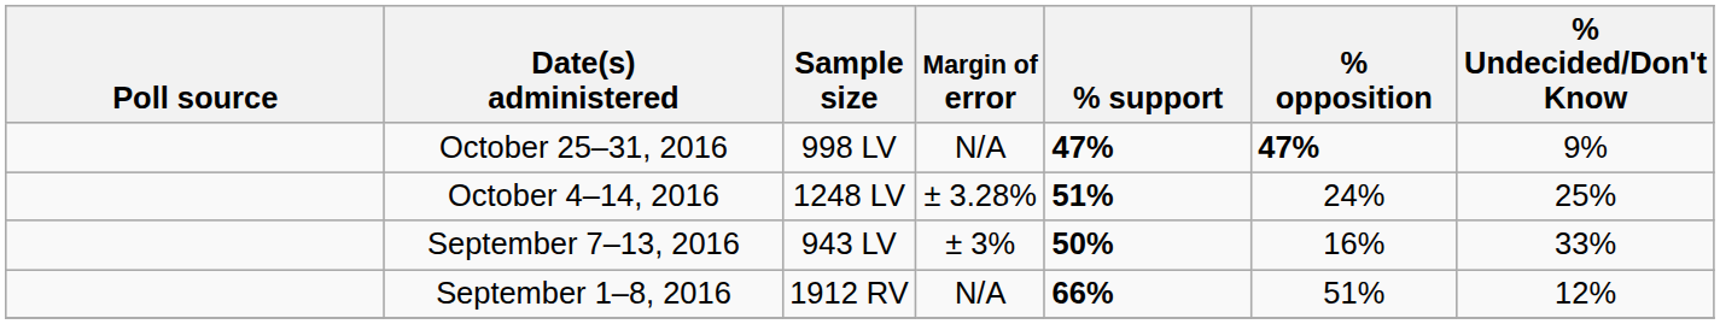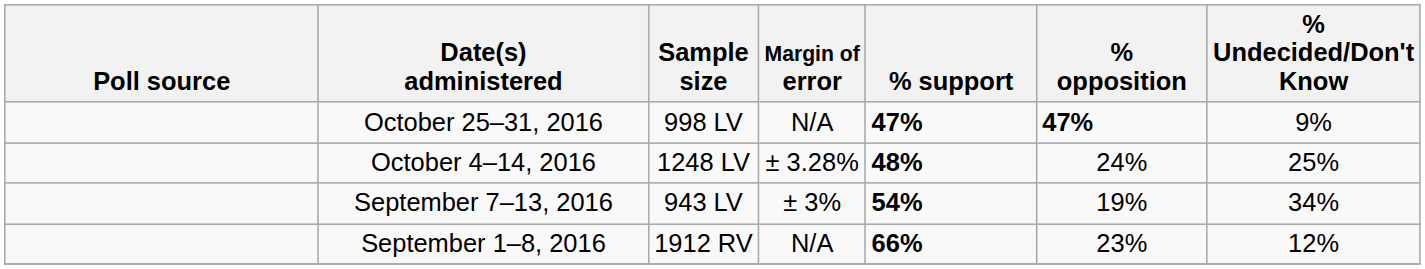October 4–14, 2016 | % support: 51% -> 48%
September 7–13, 2016 | % support: 50% -> 54%
September 7–13, 2016 | % opposition: 16% -> 19%
September 7–13, 2016 | % Undecided/Don't Know: 33% -> 34%
September 1–8, 2016 | % opposition: 51% -> 23%
